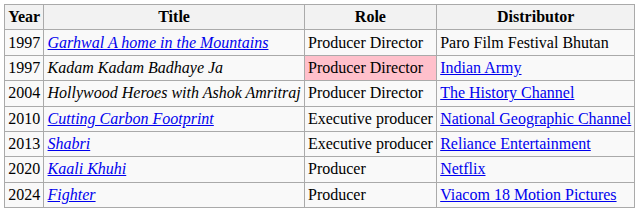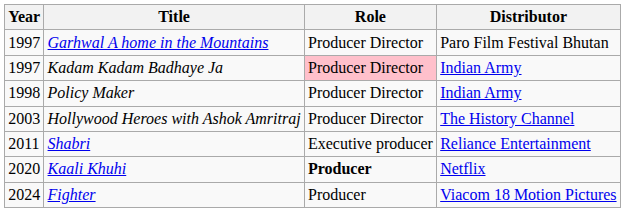+ row: 1998 | Policy Maker | Producer Director | Indian Army
Hollywood Heroes with Ashok Amritraj | Year: 2004 -> 2003
- row: 2010 | Cutting Carbon Footprint | Executive producer | National Geographic Channel
Shabri | Year: 2013 -> 2011
Kaali Khuhi | Role: normal -> bold
